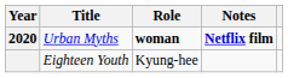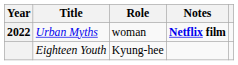Urban Myths | Year: 2020 -> 2022
Urban Myths | Role: bold -> normal
